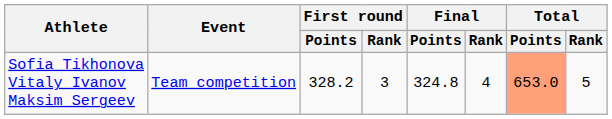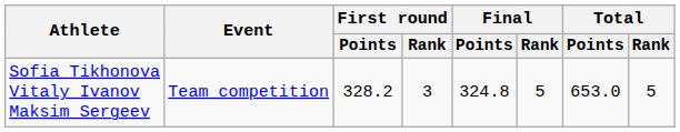Sofia Tikhonova Vitaly Ivanov Maksim Sergeev | Final / Rank: 4 -> 5
Sofia Tikhonova Vitaly Ivanov Maksim Sergeev | Total / Points: lightsalmon background -> no background
